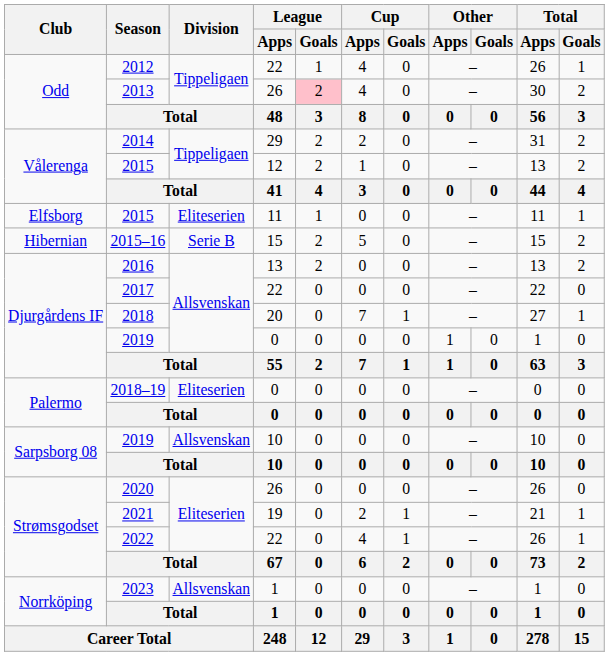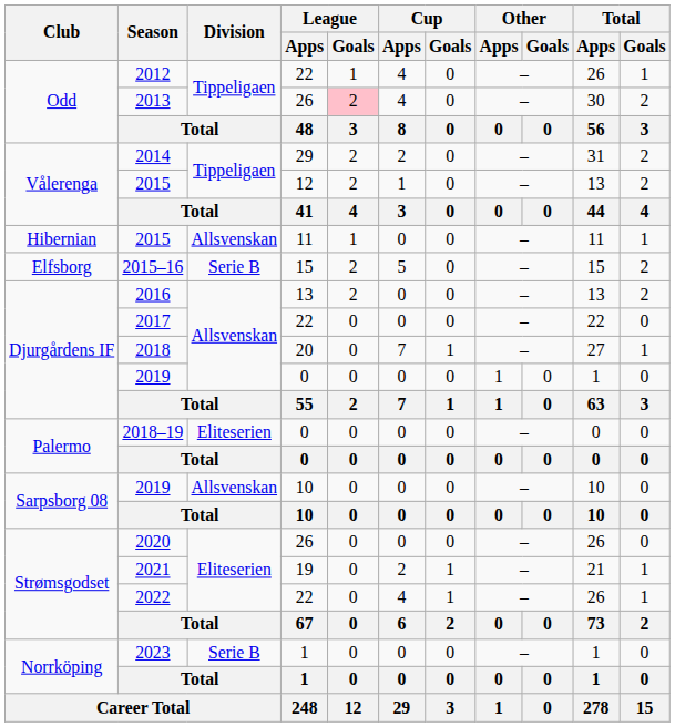2015 / 11 | Club: Elfsborg -> Hibernian
2015 / 11 | Division: Eliteserien -> Allsvenskan
2015–16 | Club: Hibernian -> Elfsborg
2023 | Division: Allsvenskan -> Serie B
